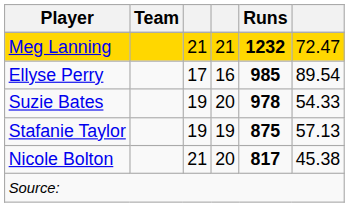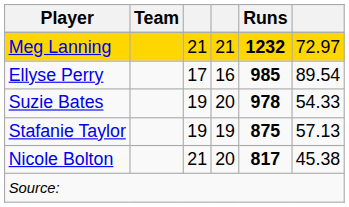Meg Lanning | column 6: 72.47 -> 72.97
